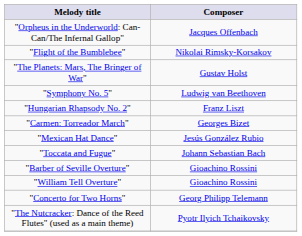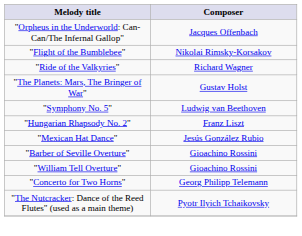+ row: "Ride of the Valkyries" | Richard Wagner
- row: "Carmen: Torreador March" | Georges Bizet
- row: "Toccata and Fugue" | Johann Sebastian Bach
